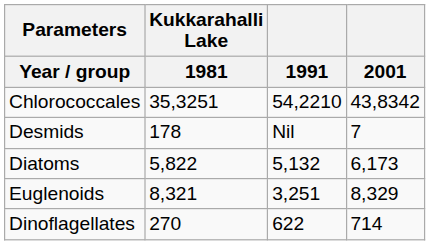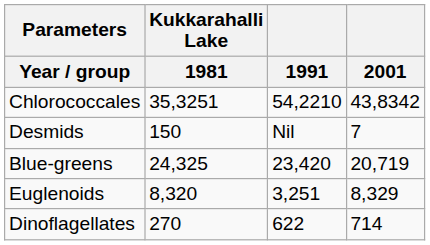Desmids | Kukkarahalli Lake / 1981: 178 -> 150
- row: Diatoms | 5,822 | 5,132 | 6,173
+ row: Blue-greens | 24,325 | 23,420 | 20,719
Euglenoids | Kukkarahalli Lake / 1981: 8,321 -> 8,320
